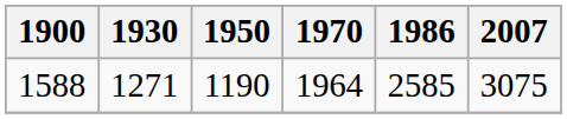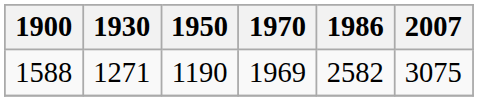1588 | 1970: 1964 -> 1969
1588 | 1986: 2585 -> 2582
